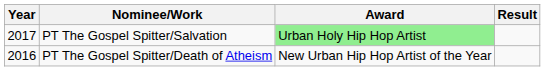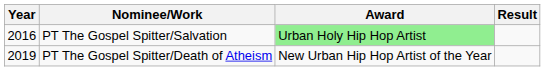PT The Gospel Spitter/Salvation | Year: 2017 -> 2016
PT The Gospel Spitter/Death of Atheism | Year: 2016 -> 2019
